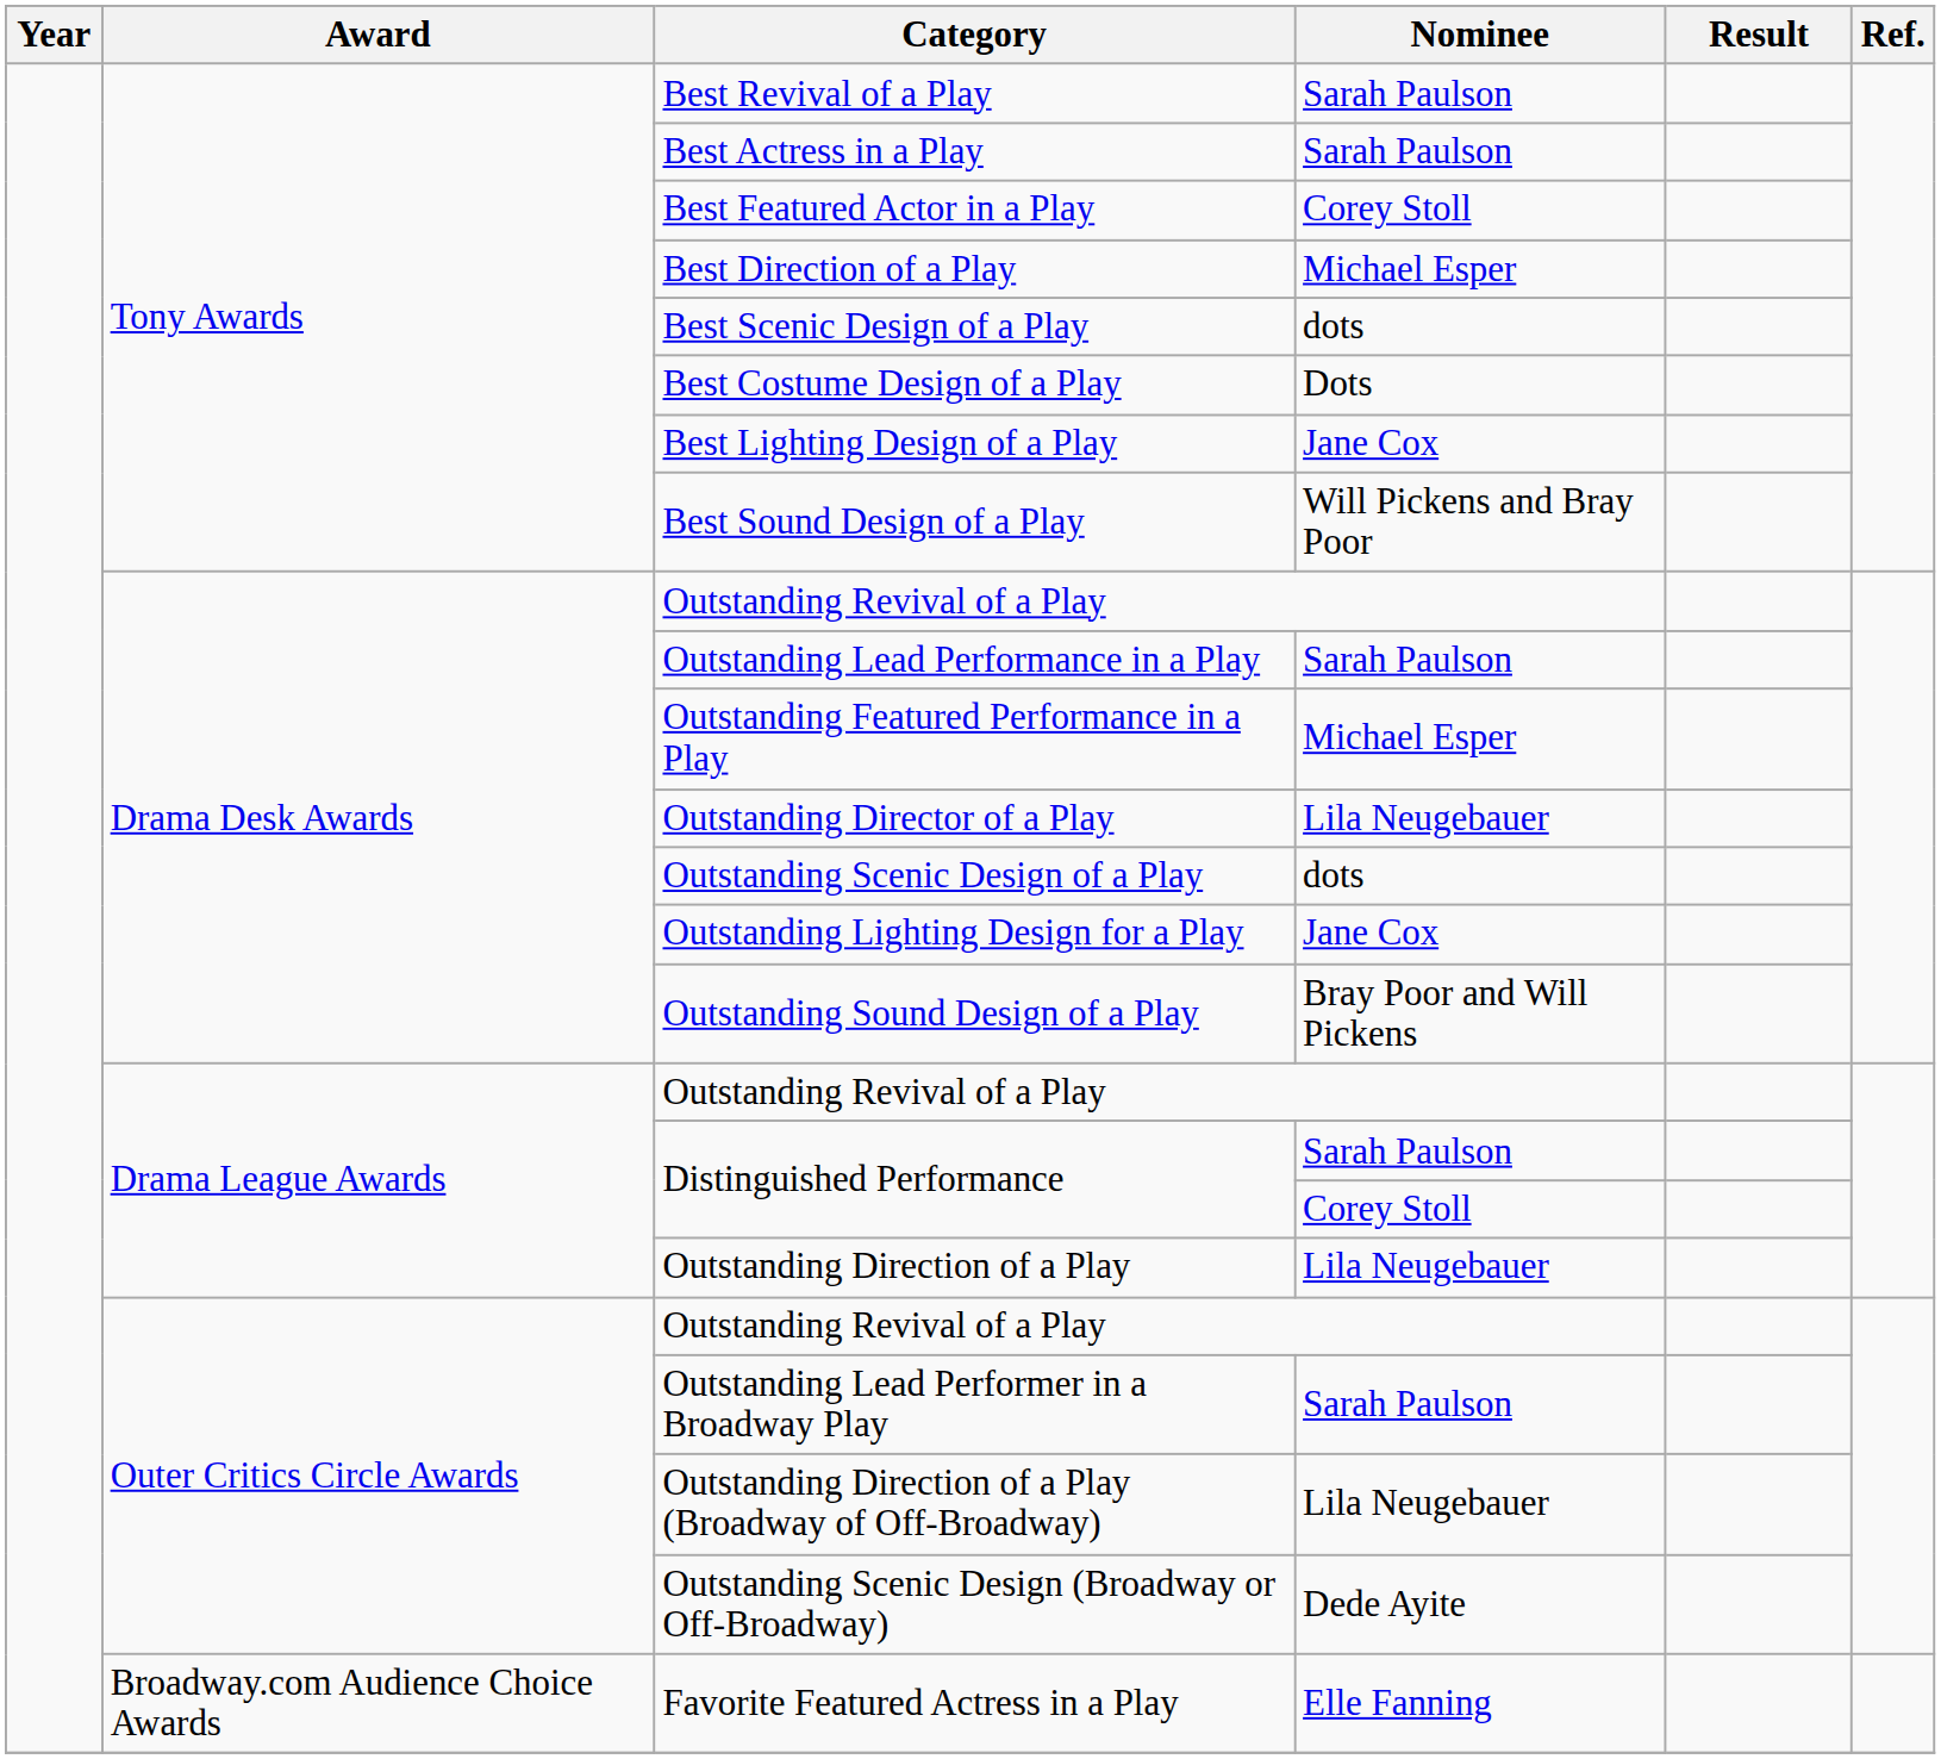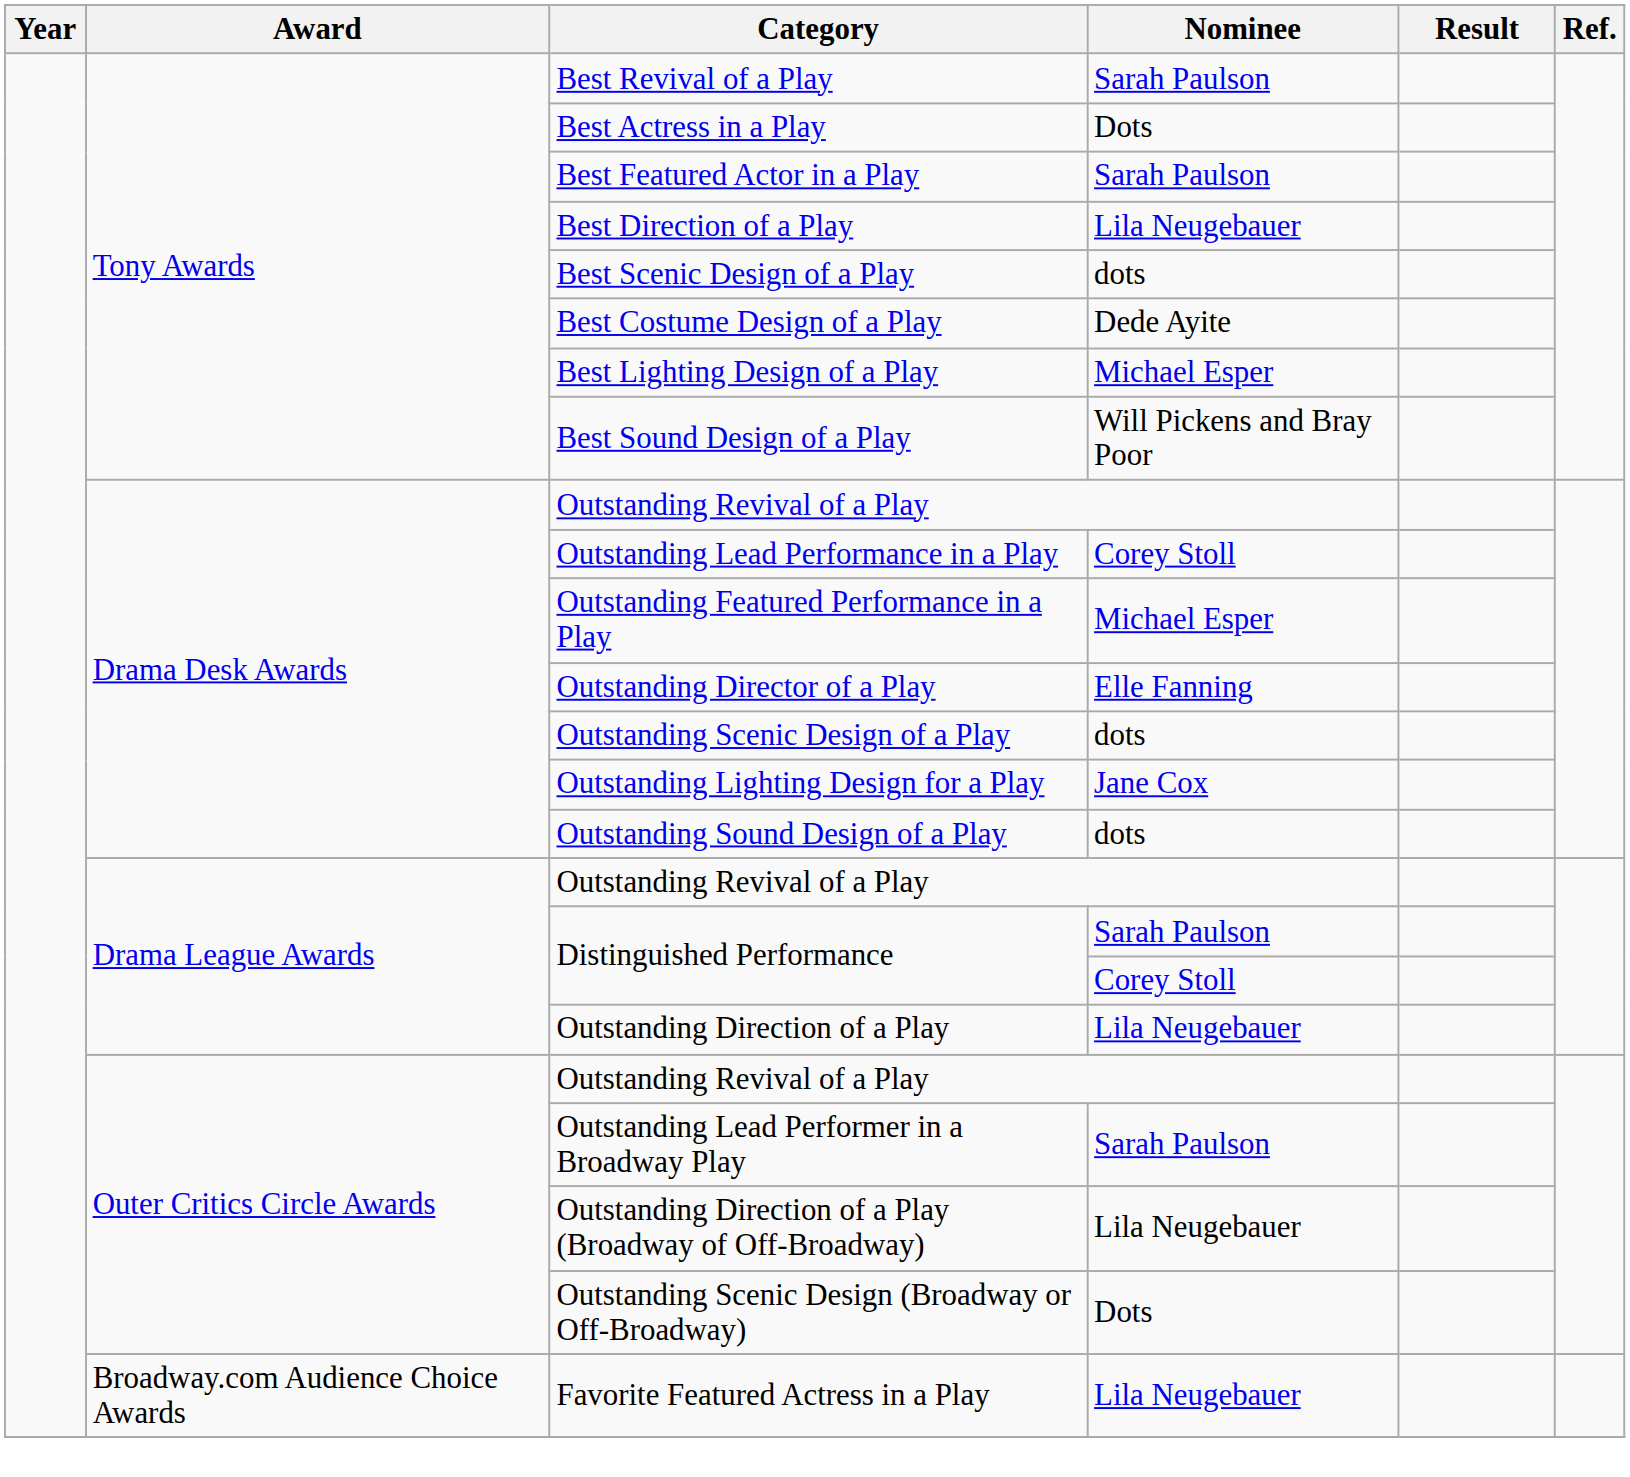Best Actress in a Play | Nominee: Sarah Paulson -> Dots
Best Featured Actor in a Play | Nominee: Corey Stoll -> Sarah Paulson
Best Direction of a Play | Nominee: Michael Esper -> Lila Neugebauer
Best Costume Design of a Play | Nominee: Dots -> Dede Ayite
Best Lighting Design of a Play | Nominee: Jane Cox -> Michael Esper
Outstanding Lead Performance in a Play | Nominee: Sarah Paulson -> Corey Stoll
Outstanding Director of a Play | Nominee: Lila Neugebauer -> Elle Fanning
Outstanding Sound Design of a Play | Nominee: Bray Poor and Will Pickens -> dots
Outstanding Scenic Design (Broadway or Off-Broadway) | Nominee: Dede Ayite -> Dots
Favorite Featured Actress in a Play | Nominee: Elle Fanning -> Lila Neugebauer
